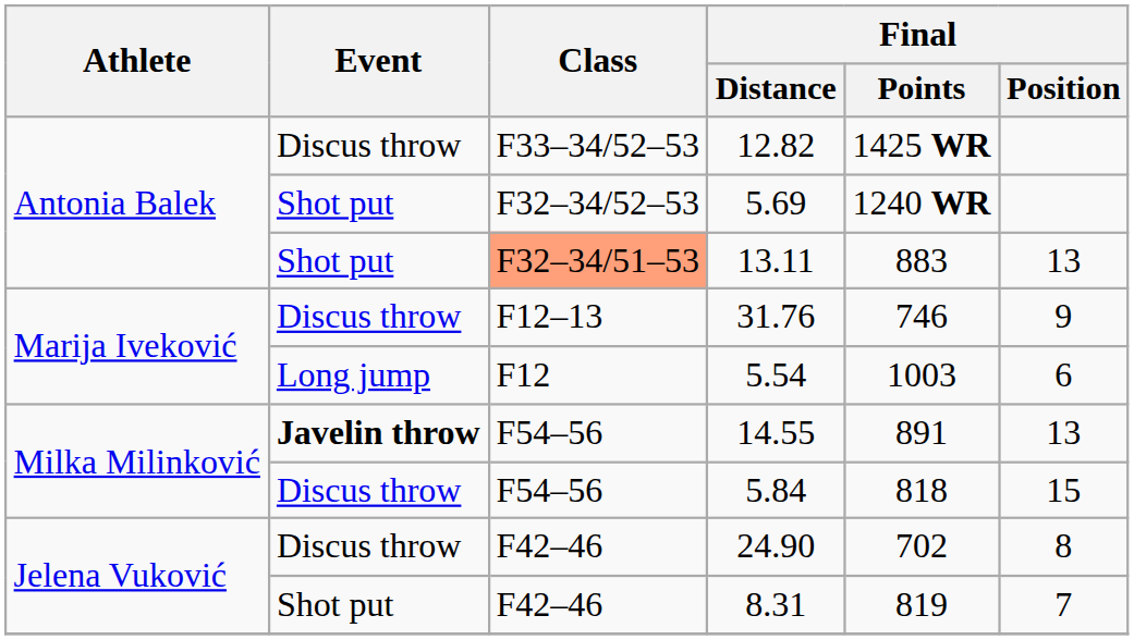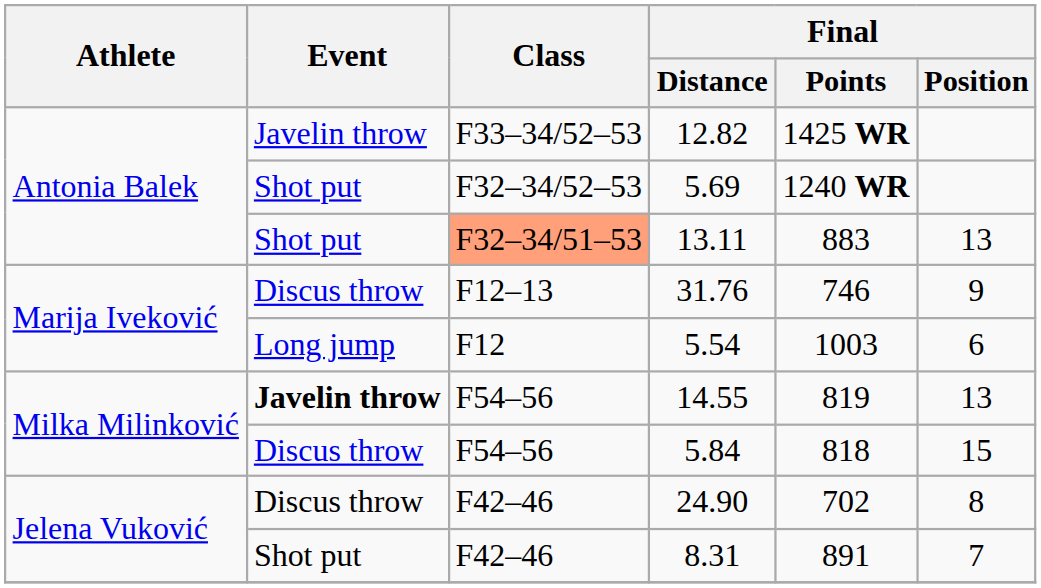12.82 | Event: Discus throw -> Javelin throw
14.55 | Final / Points: 891 -> 819
8.31 | Final / Points: 819 -> 891
